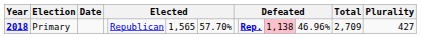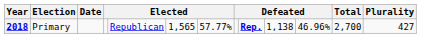2018 | column 7: 57.70% -> 57.77%
2018 | column 10: pink background -> no background
2018 | Total: 2,709 -> 2,700
